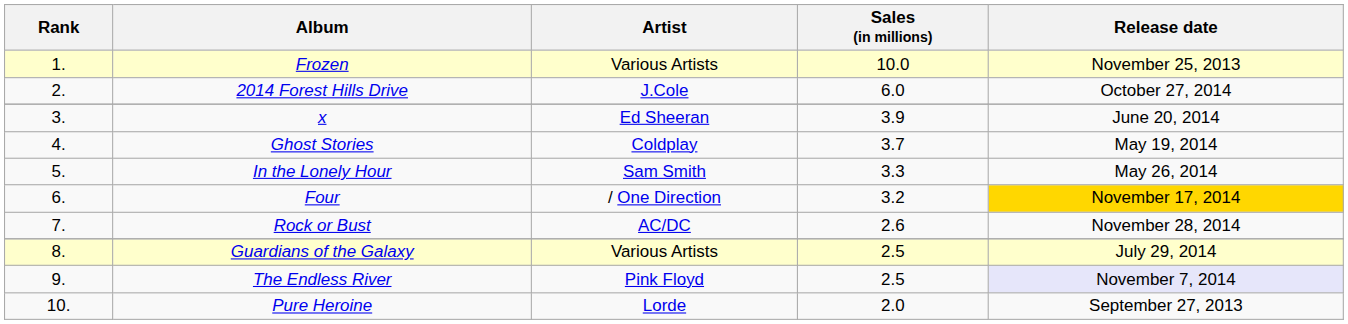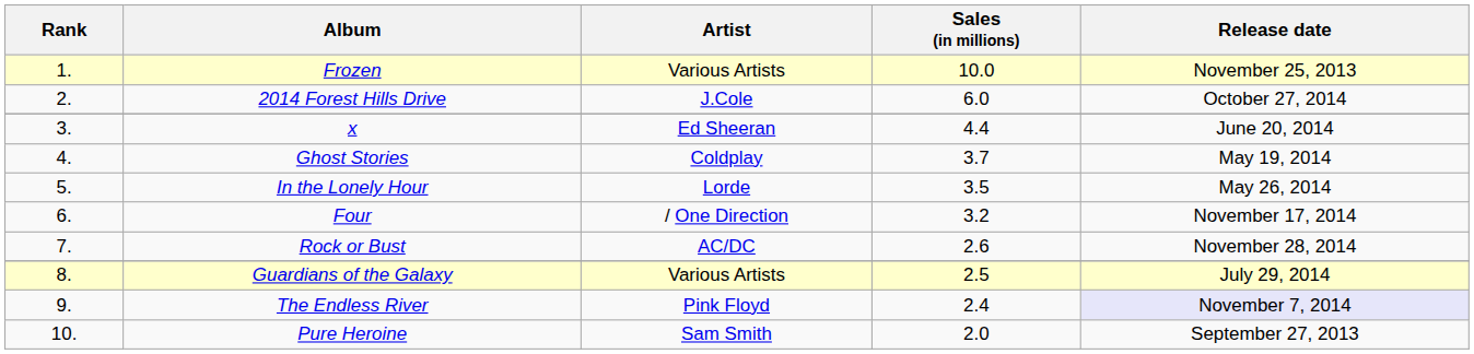x | Sales (in millions): 3.9 -> 4.4
In the Lonely Hour | Artist: Sam Smith -> Lorde
In the Lonely Hour | Sales (in millions): 3.3 -> 3.5
Four | Release date: gold background -> no background
The Endless River | Sales (in millions): 2.5 -> 2.4
Pure Heroine | Artist: Lorde -> Sam Smith
